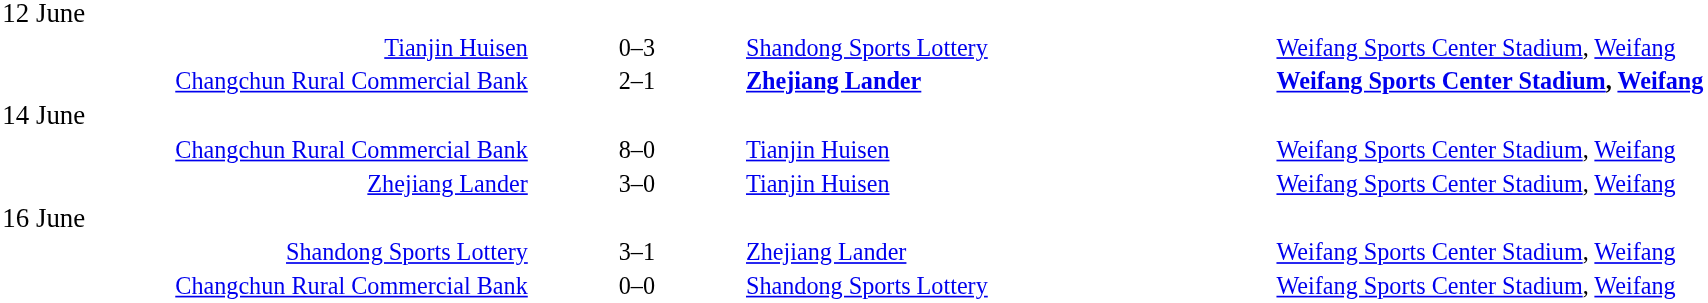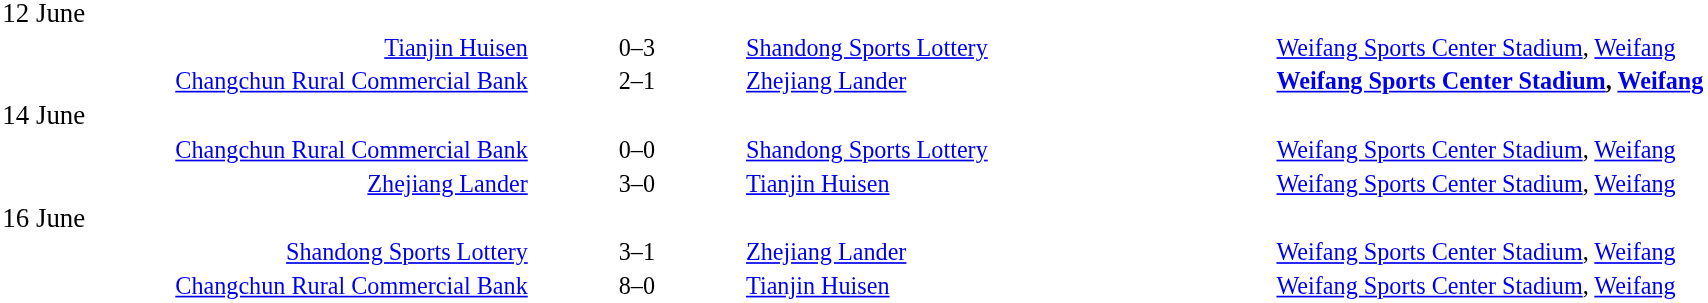Changchun Rural Commercial Bank / 2–1 | column 3: bold -> normal
rows swapped: Changchun Rural Commercial Bank / 0–0 <-> Changchun Rural Commercial Bank / 8–0
